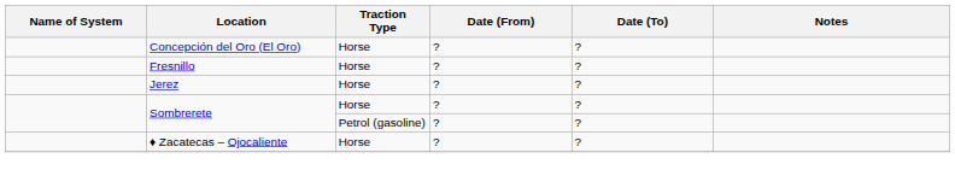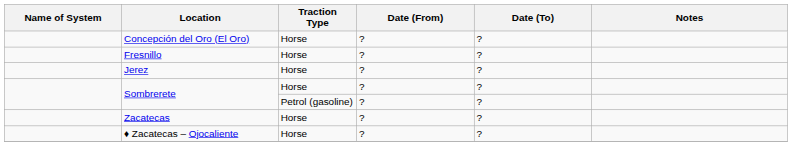+ row: Zacatecas | Horse | ? | ?
